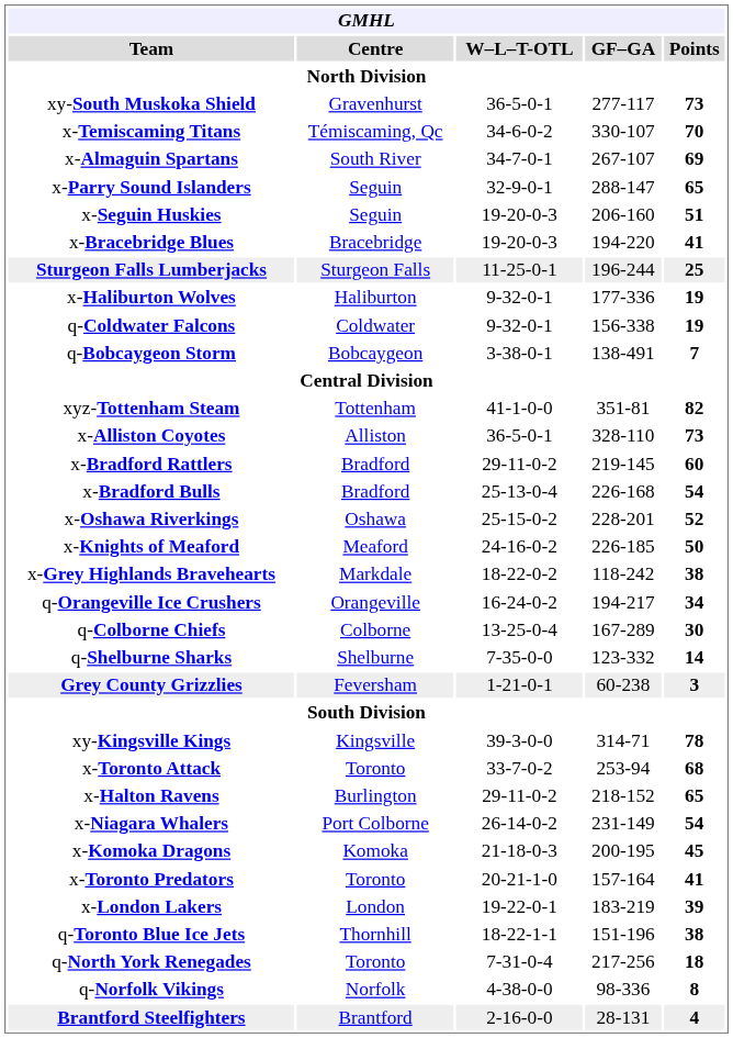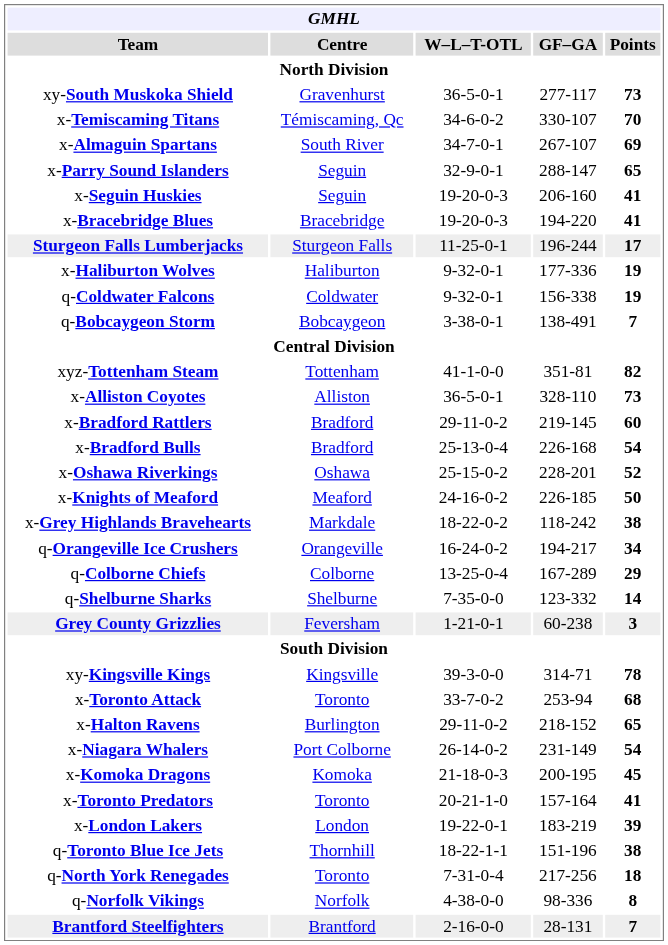x-Seguin Huskies | Points: 51 -> 41
Sturgeon Falls Lumberjacks | Points: 25 -> 17
q-Colborne Chiefs | Points: 30 -> 29
Brantford Steelfighters | Points: 4 -> 7
